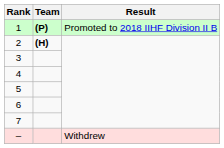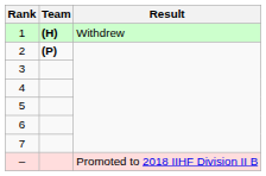1 | Team: (P) -> (H)
1 | Result: Promoted to 2018 IIHF Division II B -> Withdrew
2 | Team: (H) -> (P)
– | Result: Withdrew -> Promoted to 2018 IIHF Division II B
